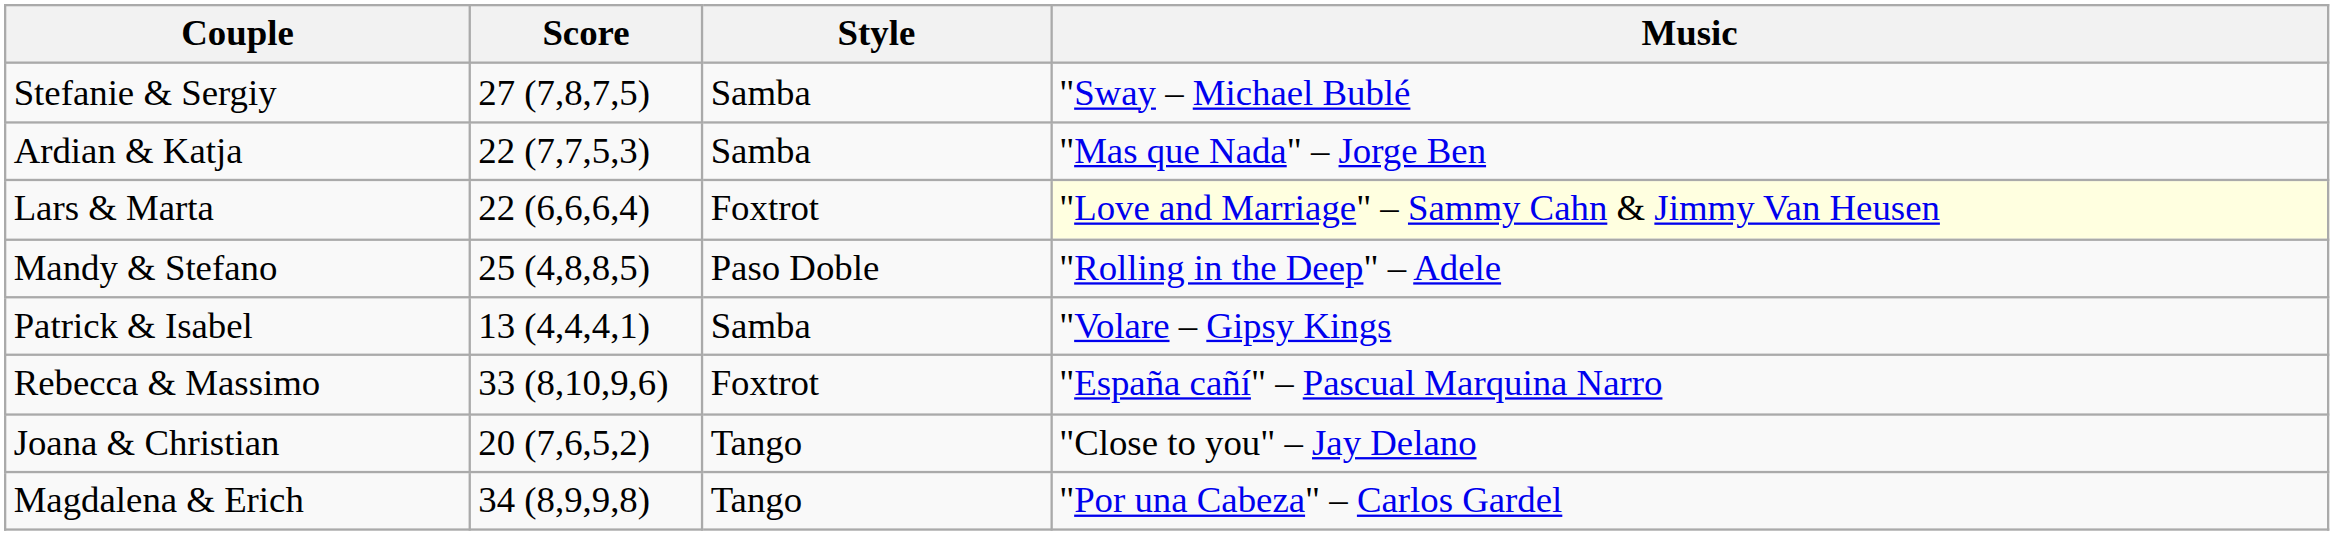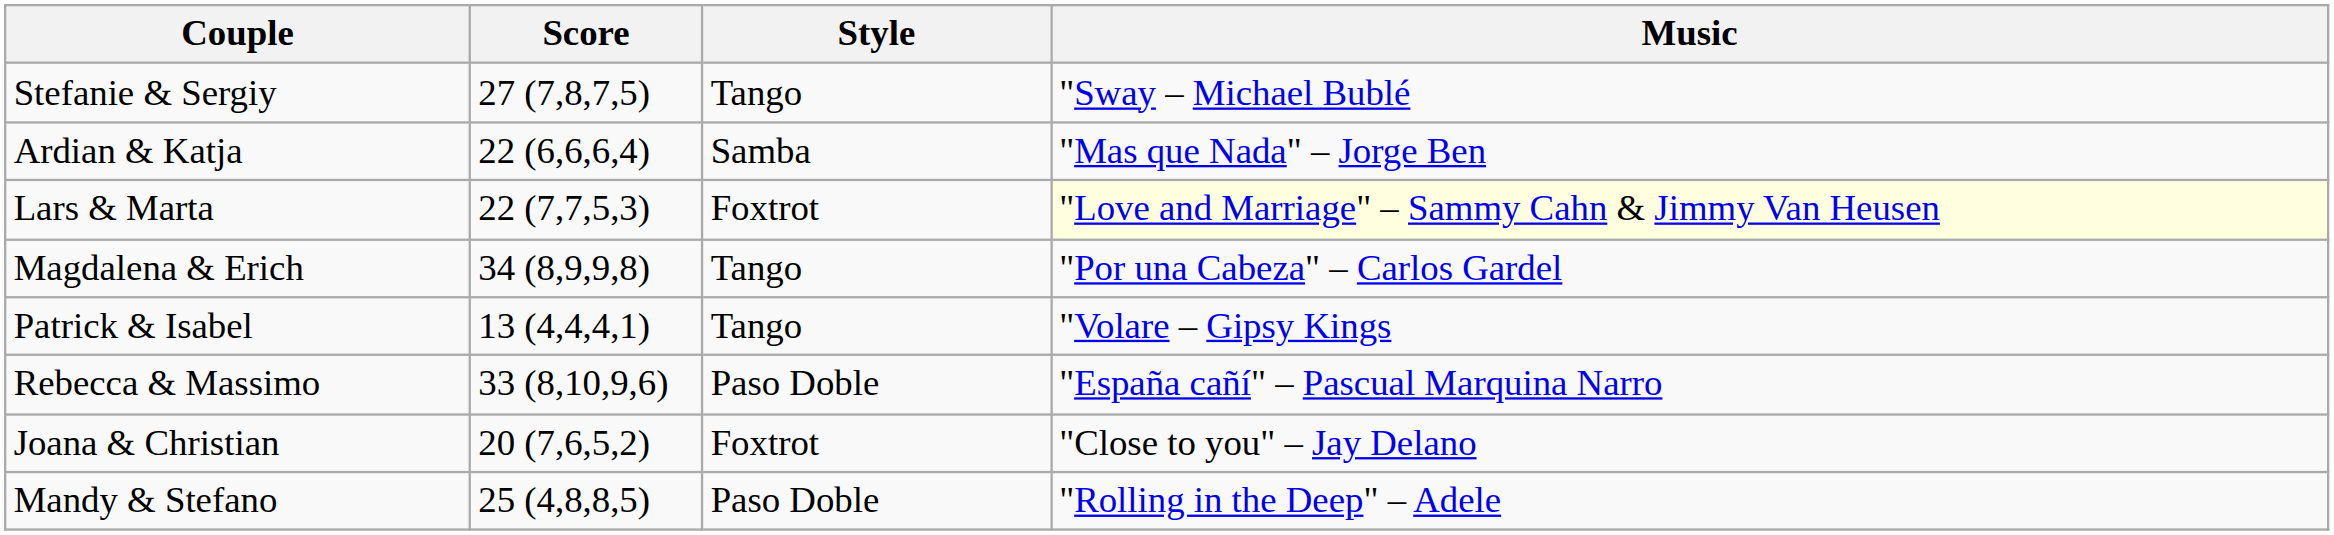Stefanie & Sergiy | Style: Samba -> Tango
Ardian & Katja | Score: 22 (7,7,5,3) -> 22 (6,6,6,4)
Lars & Marta | Score: 22 (6,6,6,4) -> 22 (7,7,5,3)
rows swapped: Mandy & Stefano <-> Magdalena & Erich
Patrick & Isabel | Style: Samba -> Tango
Rebecca & Massimo | Style: Foxtrot -> Paso Doble
Joana & Christian | Style: Tango -> Foxtrot
